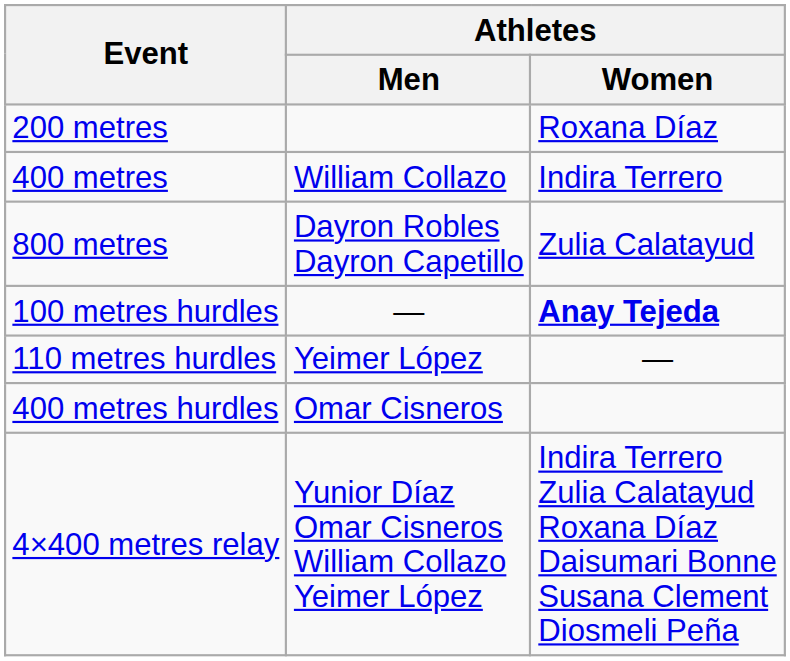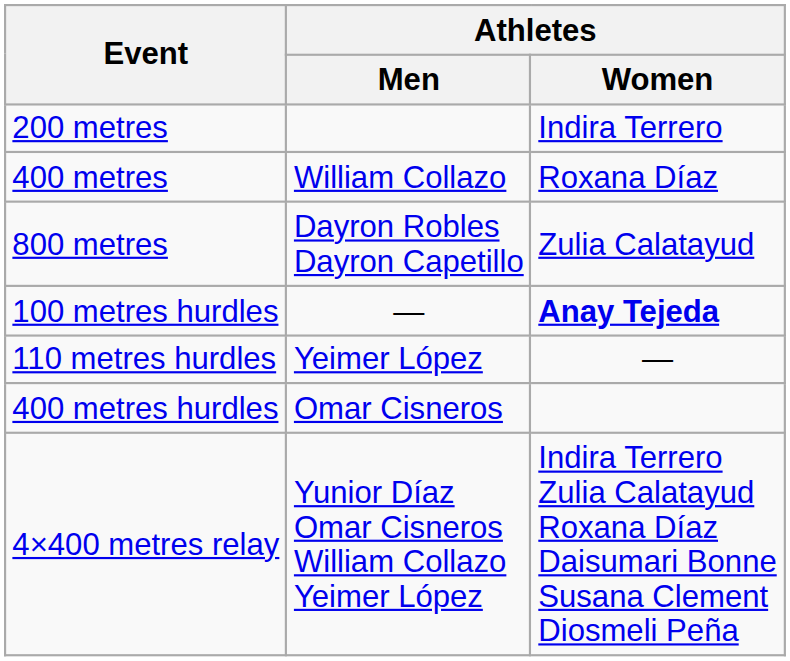200 metres | Athletes / Women: Roxana Díaz -> Indira Terrero
400 metres | Athletes / Women: Indira Terrero -> Roxana Díaz
